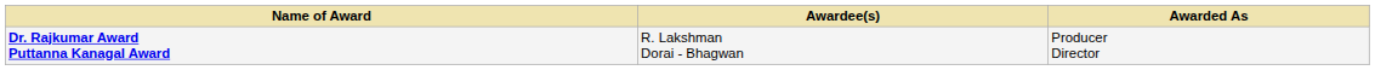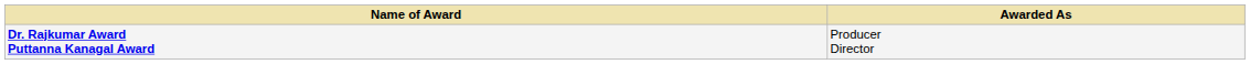- column: Awardee(s) | R. Lakshman Dorai - Bhagwan
